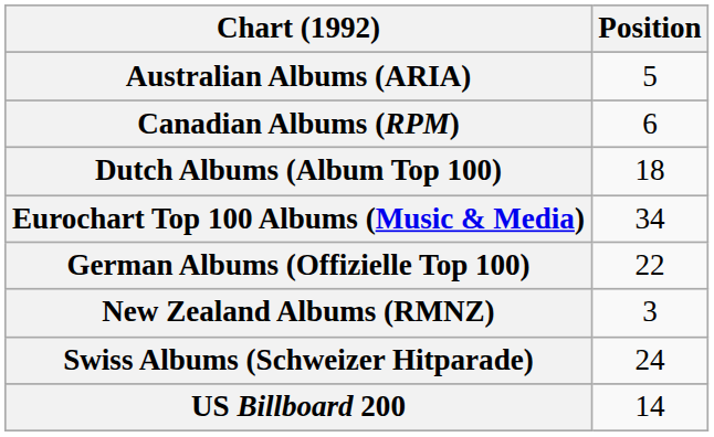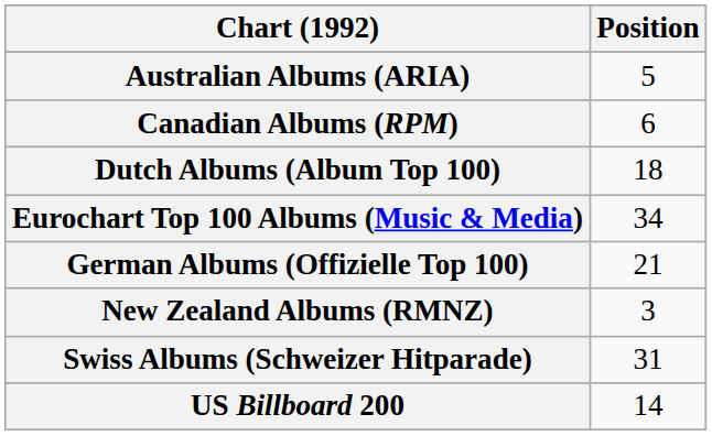German Albums (Offizielle Top 100) | Position: 22 -> 21
Swiss Albums (Schweizer Hitparade) | Position: 24 -> 31
